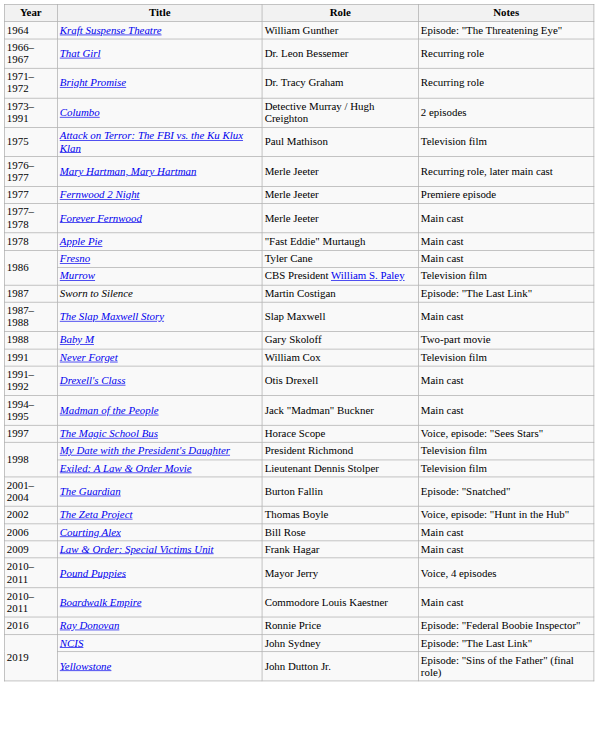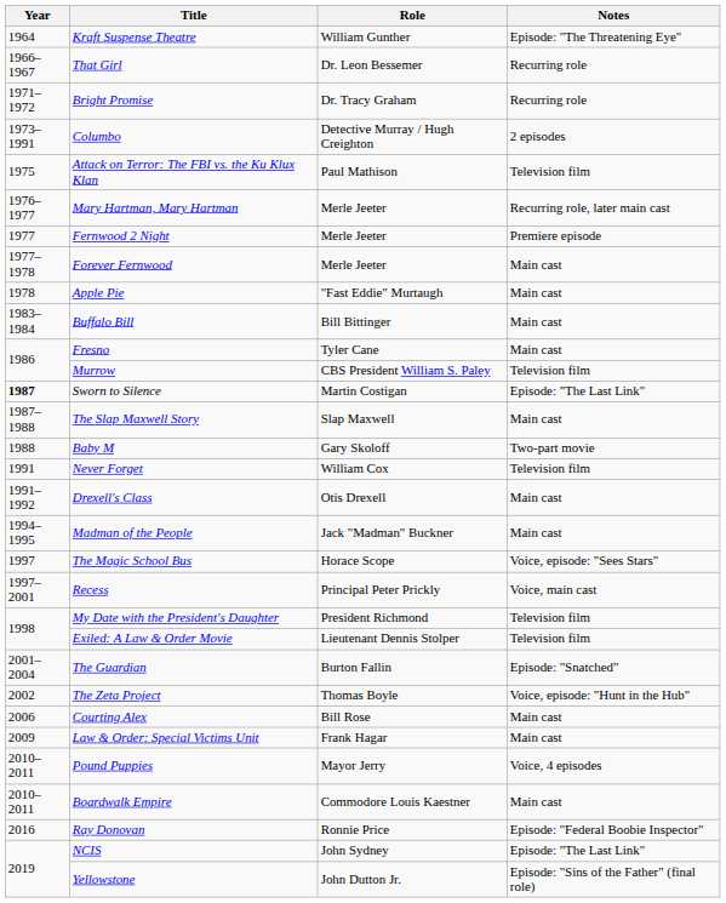+ row: 1983–1984 | Buffalo Bill | Bill Bittinger | Main cast
Sworn to Silence | Year: normal -> bold
+ row: 1997–2001 | Recess | Principal Peter Prickly | Voice, main cast
